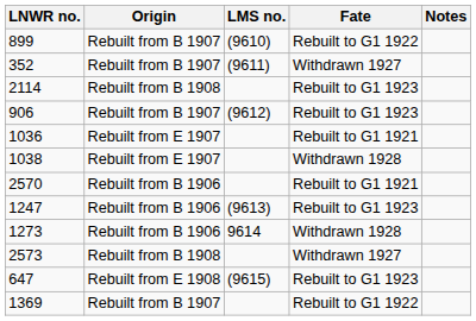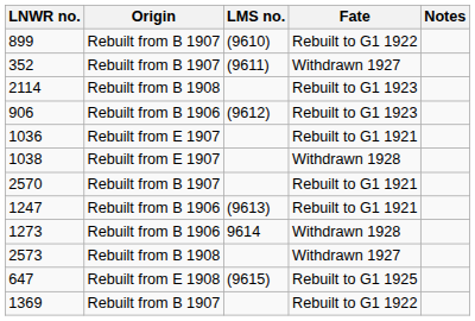906 | Origin: Rebuilt from B 1907 -> Rebuilt from B 1906
2570 | Origin: Rebuilt from B 1906 -> Rebuilt from B 1907
1247 | Fate: Rebuilt to G1 1923 -> Rebuilt to G1 1921
647 | Fate: Rebuilt to G1 1923 -> Rebuilt to G1 1925
